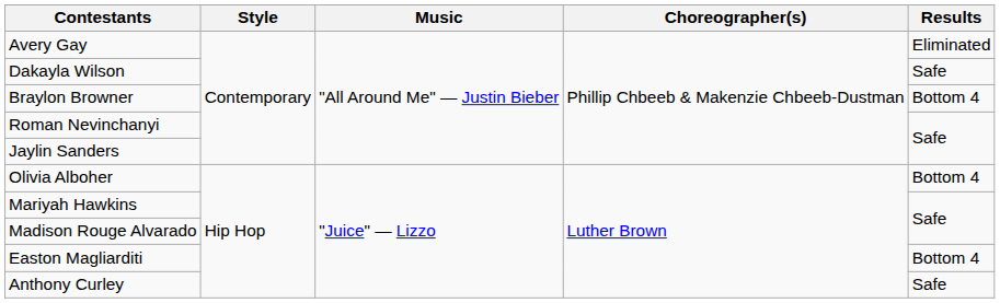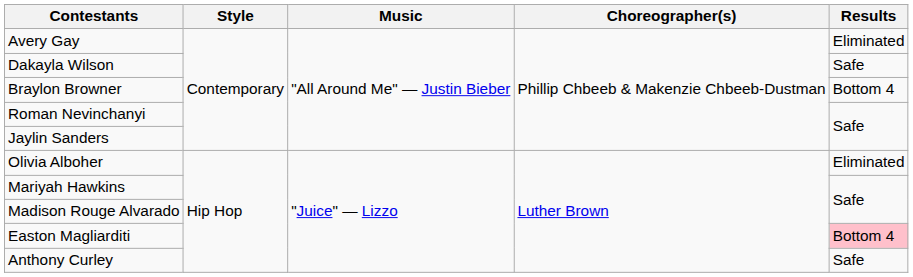Olivia Alboher | Results: Bottom 4 -> Eliminated
Easton Magliarditi | Results: no background -> pink background
